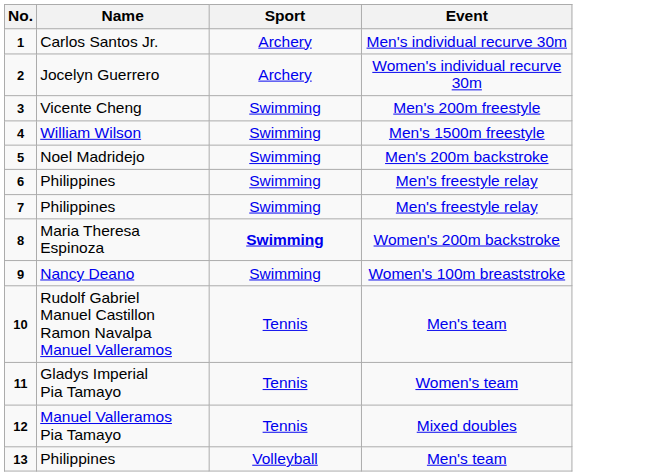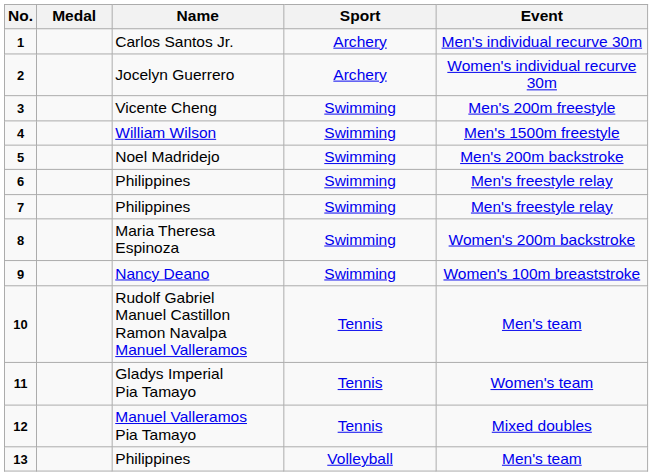+ column: Medal
8 | Sport: bold -> normal
